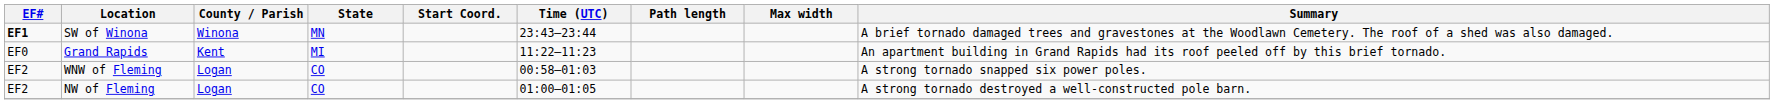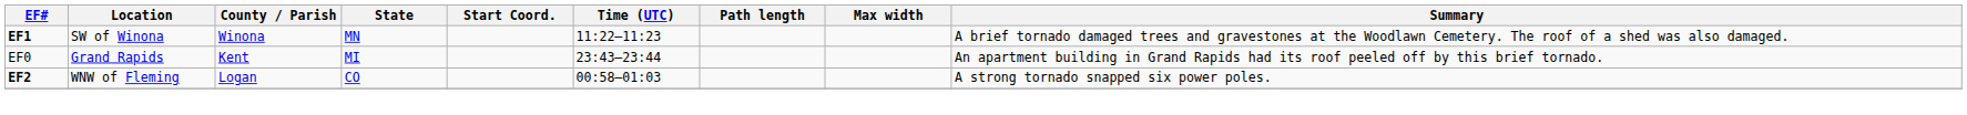SW of Winona | Time (UTC): 23:43–23:44 -> 11:22–11:23
Grand Rapids | Time (UTC): 11:22–11:23 -> 23:43–23:44
WNW of Fleming | EF#: normal -> bold
- row: EF2 | NW of Fleming | Logan | CO | 01:00–01:05 | A strong tornado destroyed a well-constructed pole barn.
